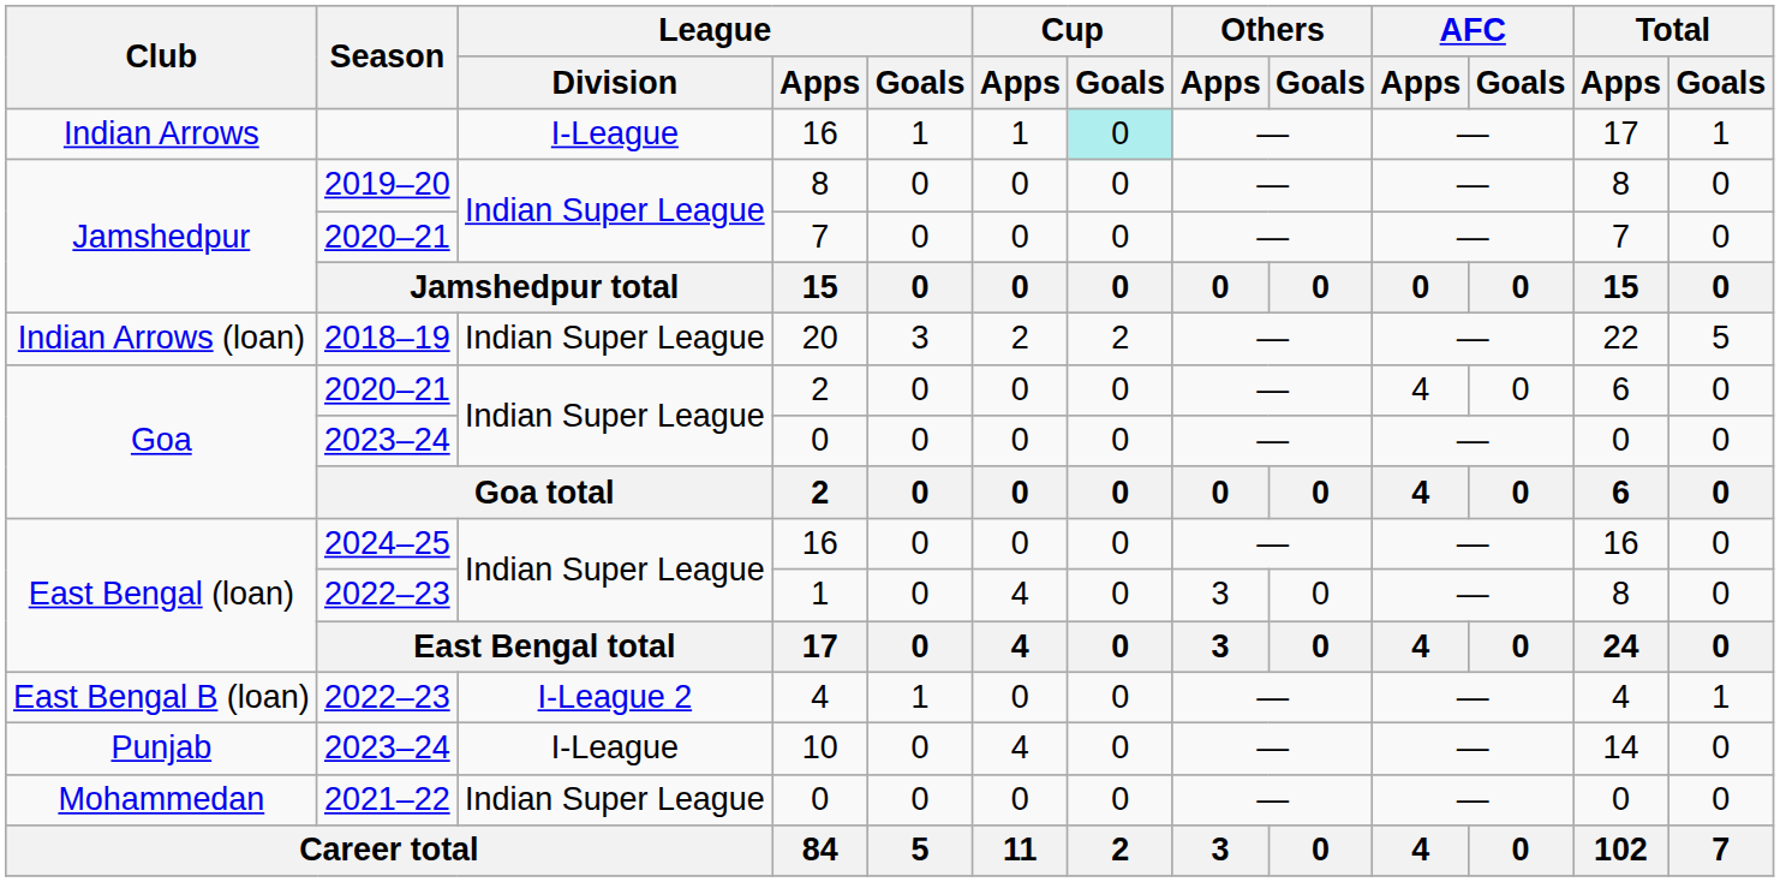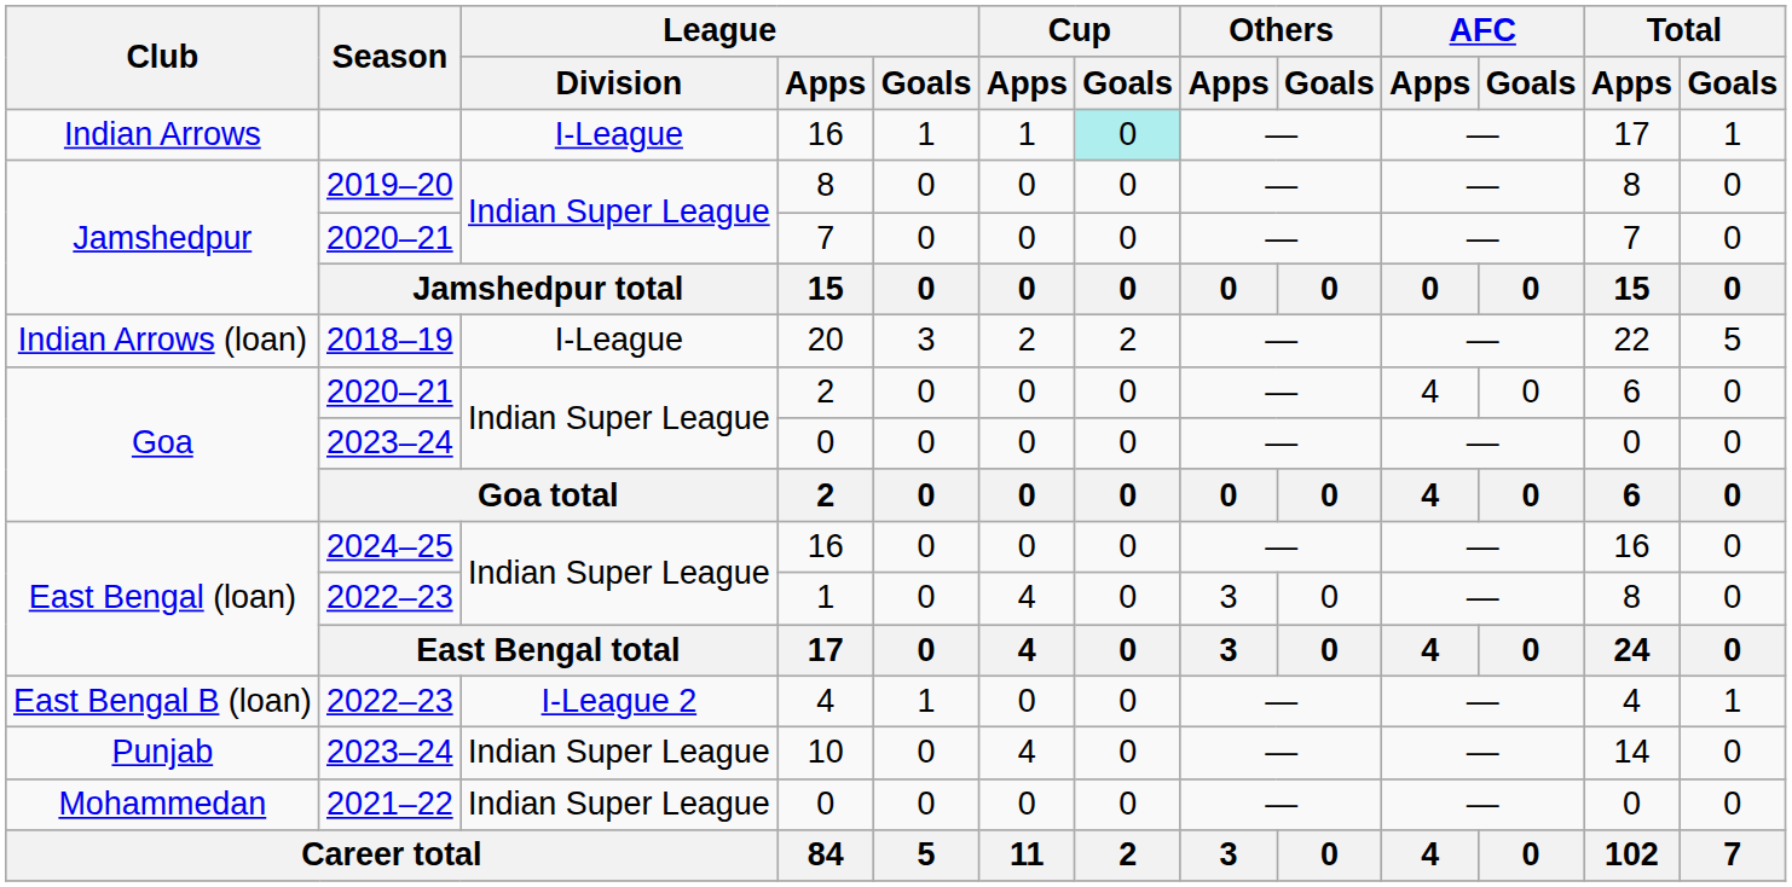20 | League / Division: Indian Super League -> I-League
10 | League / Division: I-League -> Indian Super League
